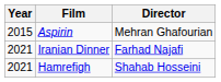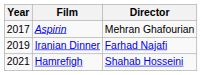Aspirin | Year: 2015 -> 2017
Iranian Dinner | Year: 2021 -> 2019
